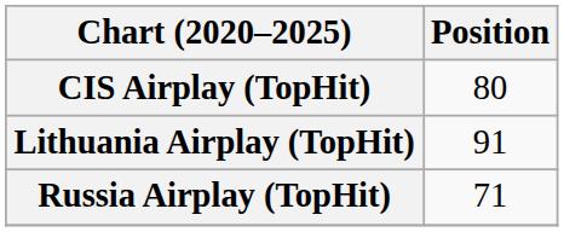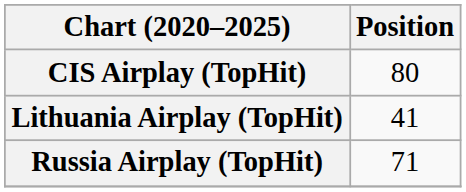Lithuania Airplay (TopHit) | Position: 91 -> 41
